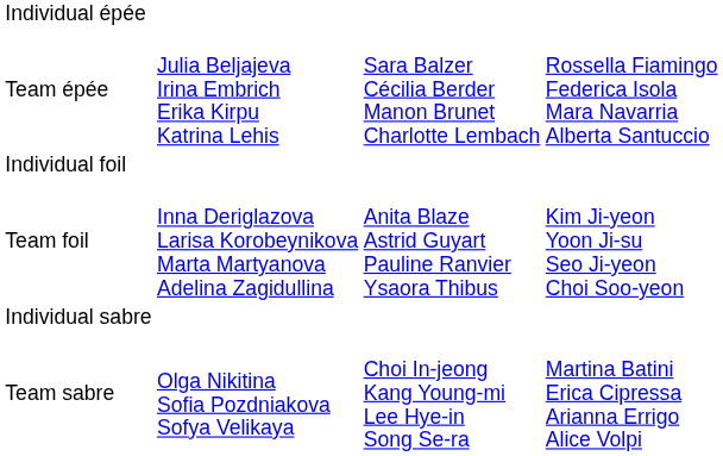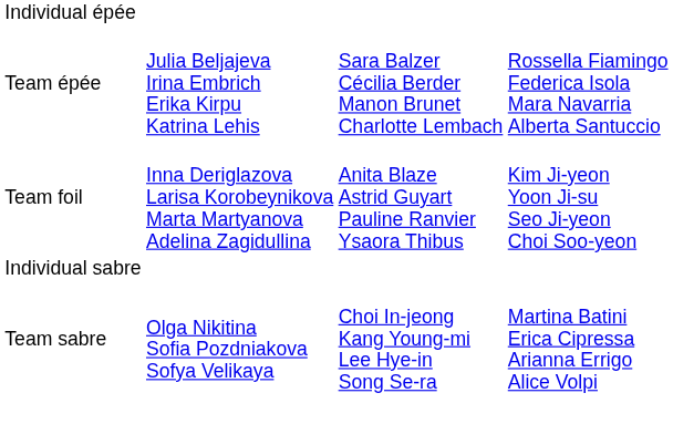- row: Individual foil
